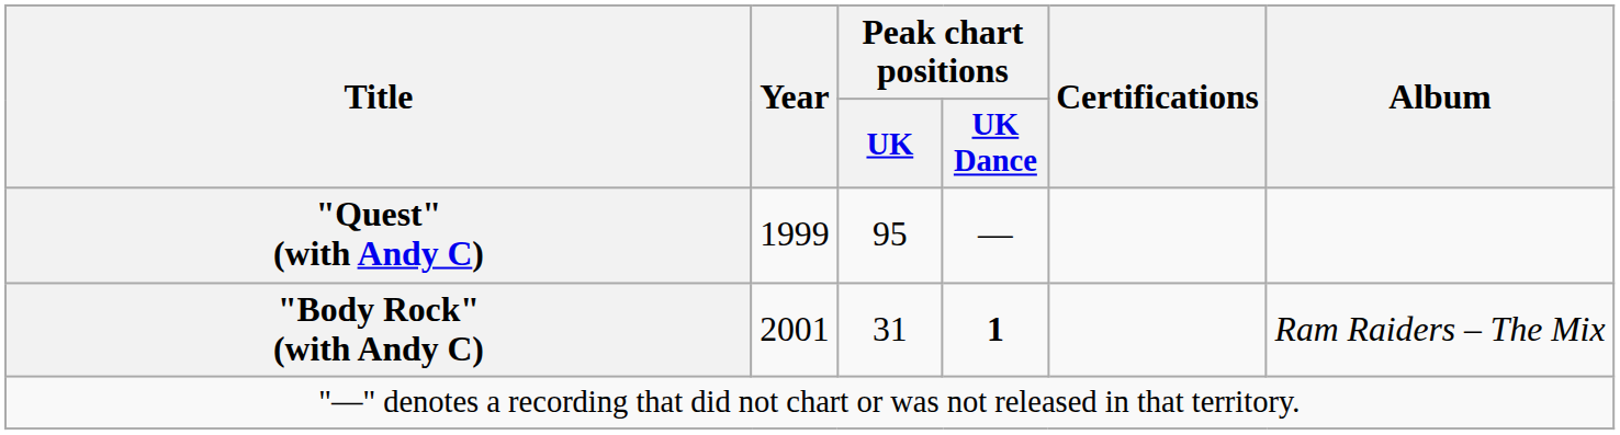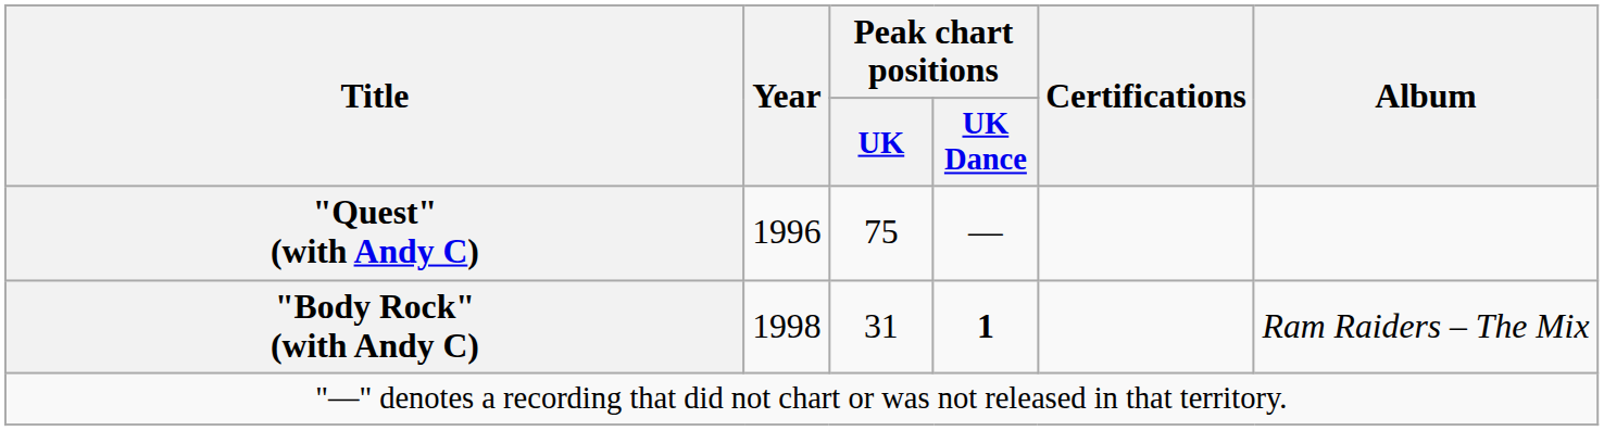"Quest" (with Andy C) | Year: 1999 -> 1996
"Quest" (with Andy C) | Peak chart positions / UK: 95 -> 75
"Body Rock" (with Andy C) | Year: 2001 -> 1998
